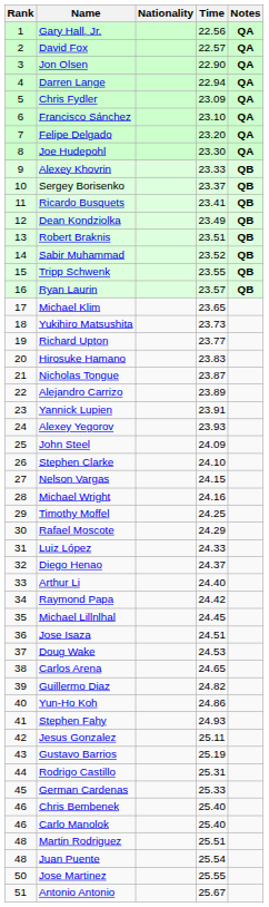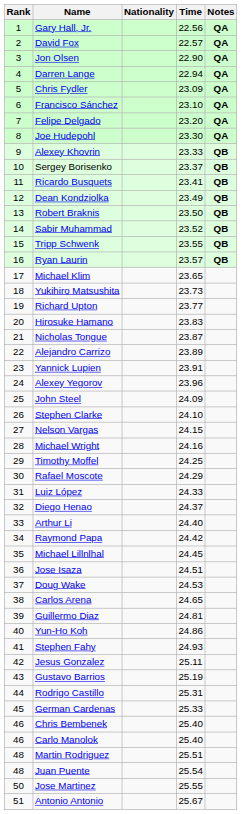Robert Braknis | Time: 23.51 -> 23.50
Alexey Yegorov | Time: 23.93 -> 23.96
Guillermo Diaz | Time: 24.82 -> 24.81
